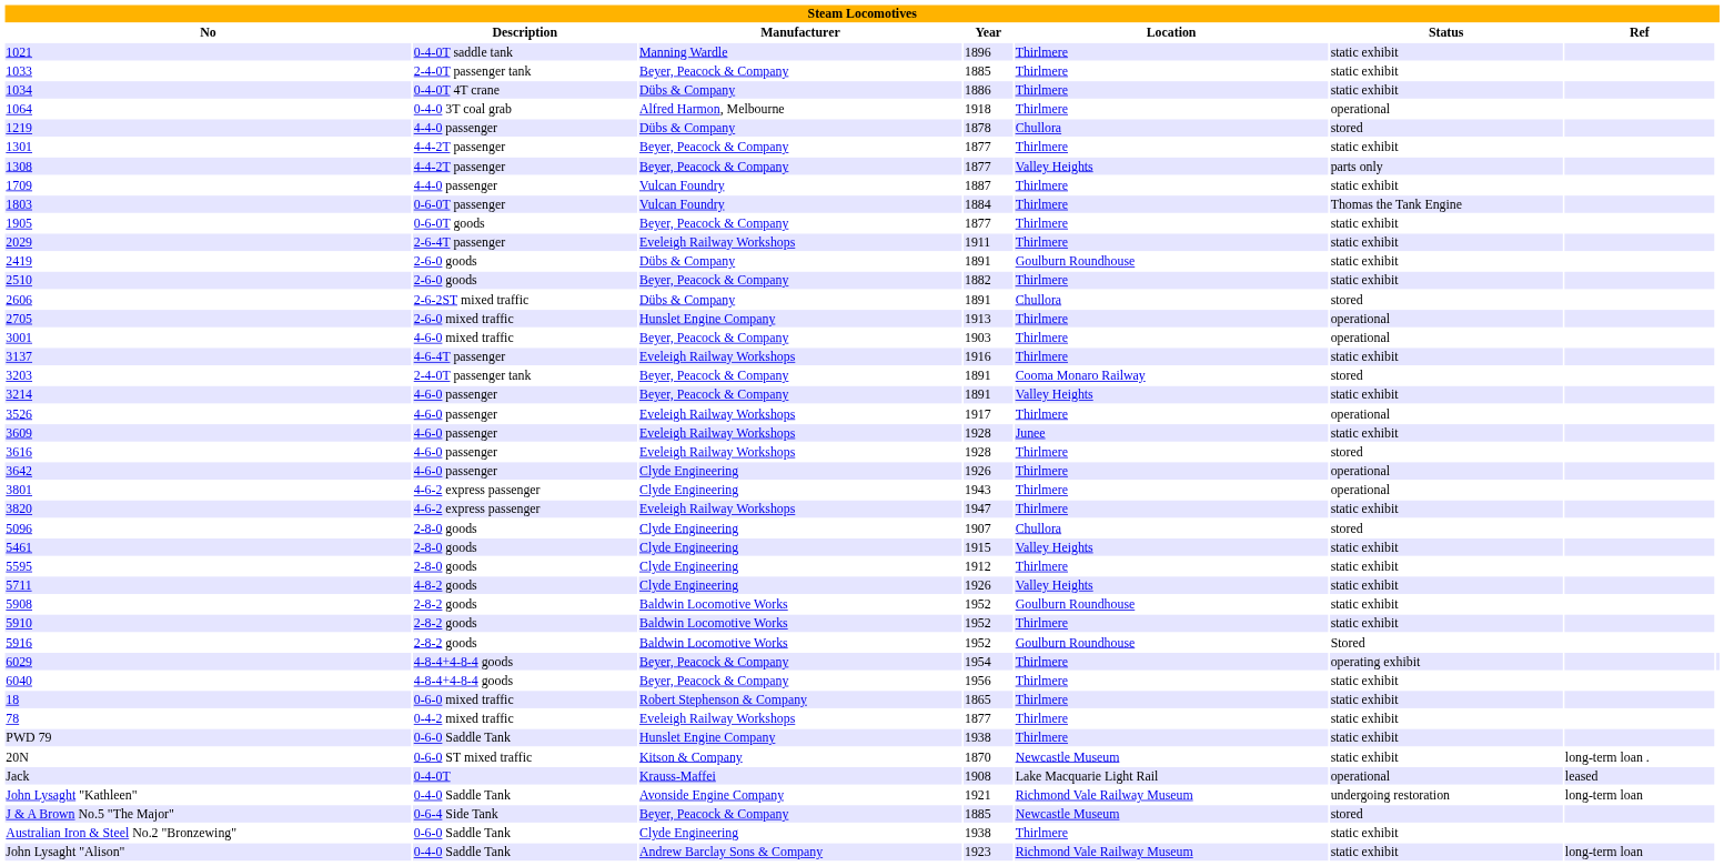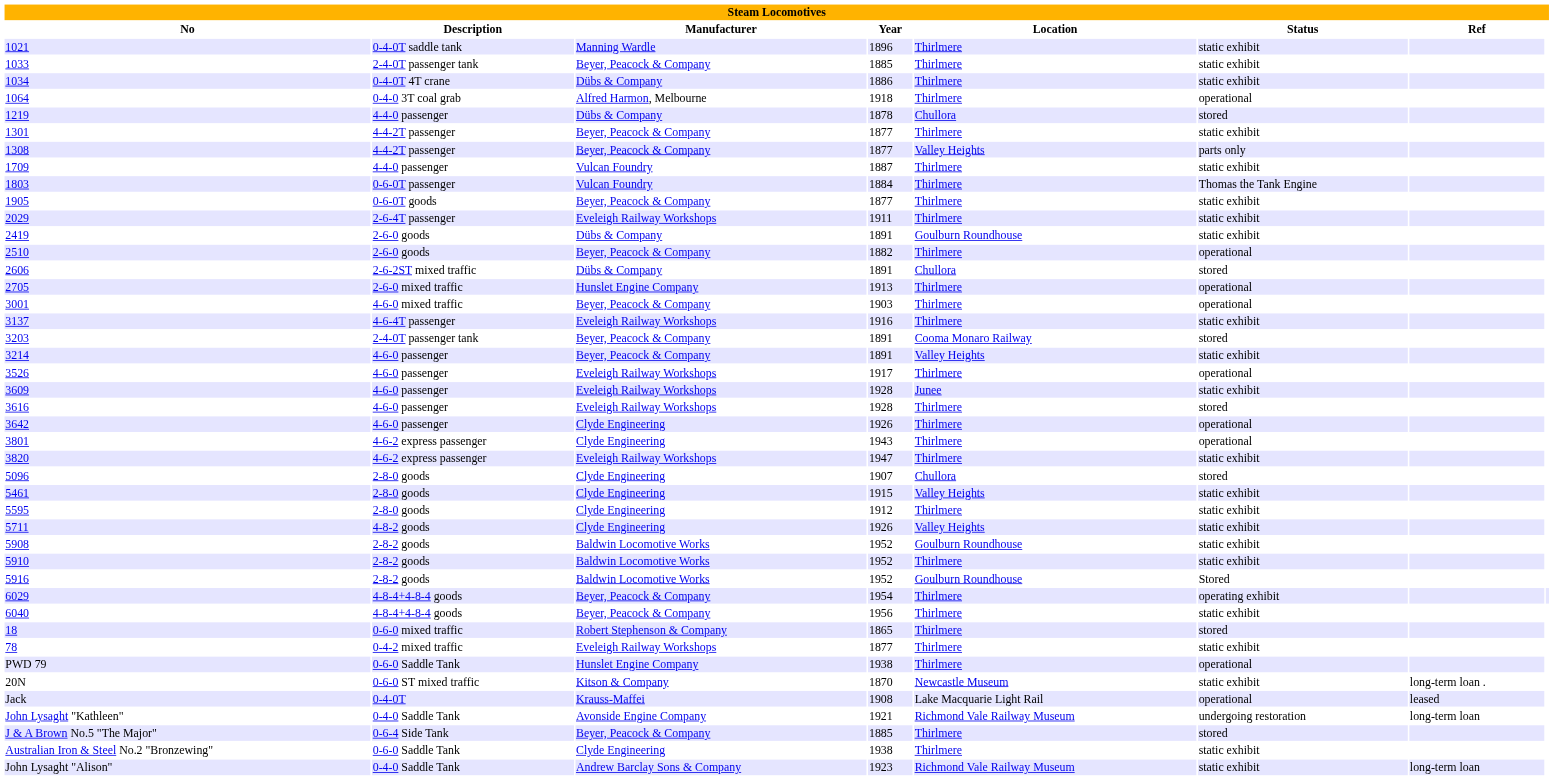2510 | Status: static exhibit -> operational
18 | Status: static exhibit -> stored
PWD 79 | Status: static exhibit -> operational
J & A Brown No.5 "The Major" | Location: Newcastle Museum -> Thirlmere
